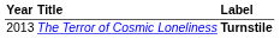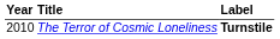The Terror of Cosmic Loneliness | Year: 2013 -> 2010
